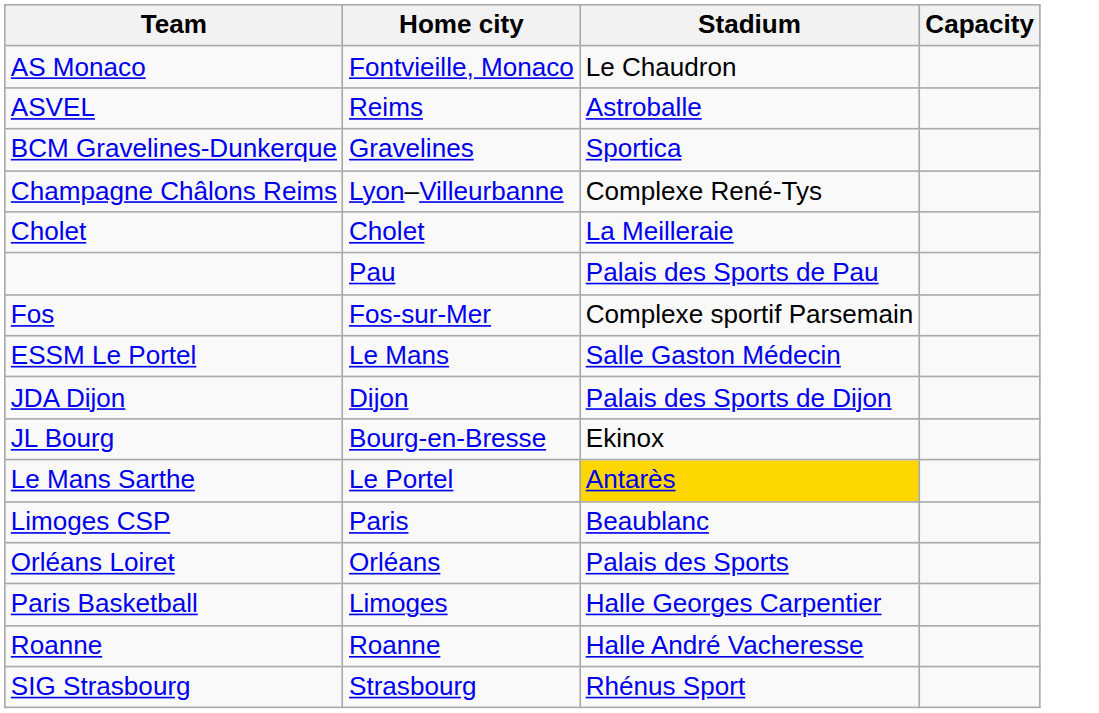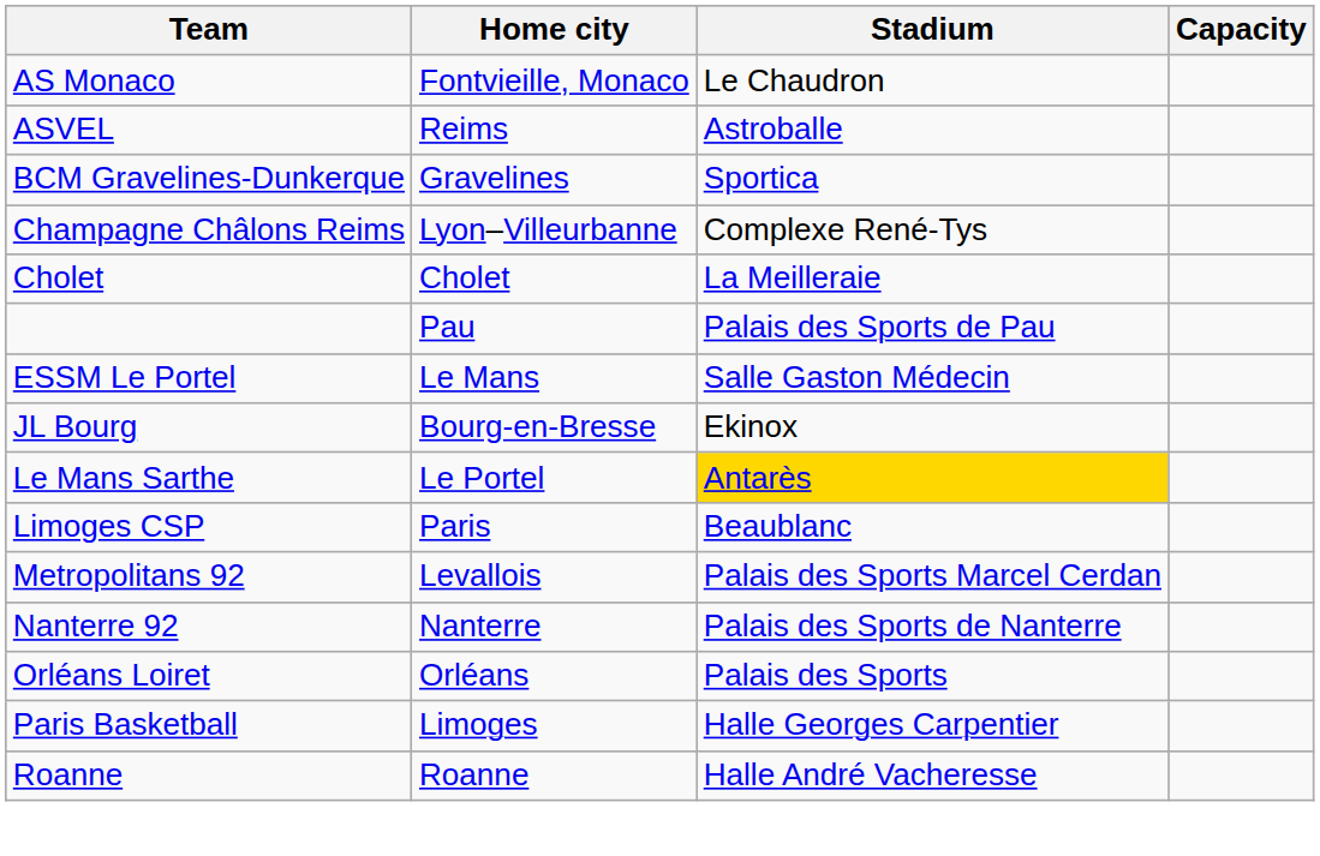- row: Fos | Fos-sur-Mer | Complexe sportif Parsemain
- row: JDA Dijon | Dijon | Palais des Sports de Dijon
+ row: Metropolitans 92 | Levallois | Palais des Sports Marcel Cerdan
+ row: Nanterre 92 | Nanterre | Palais des Sports de Nanterre
- row: SIG Strasbourg | Strasbourg | Rhénus Sport
